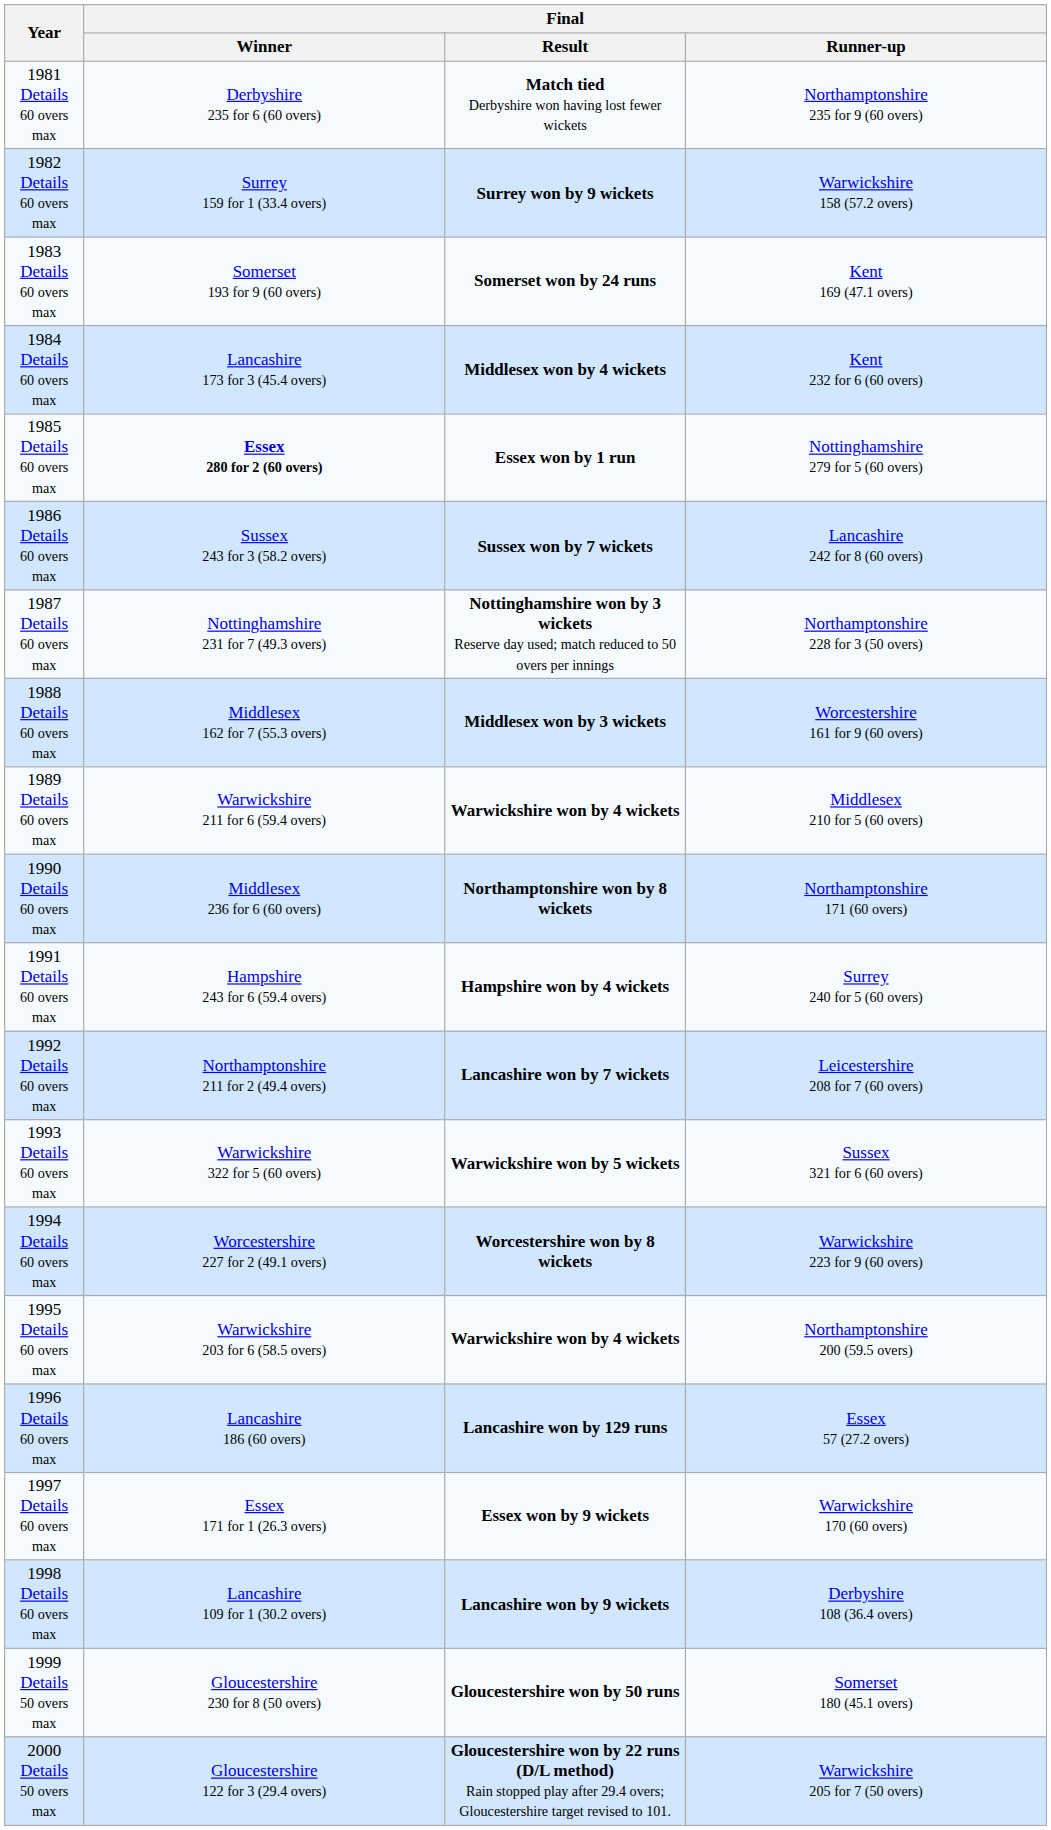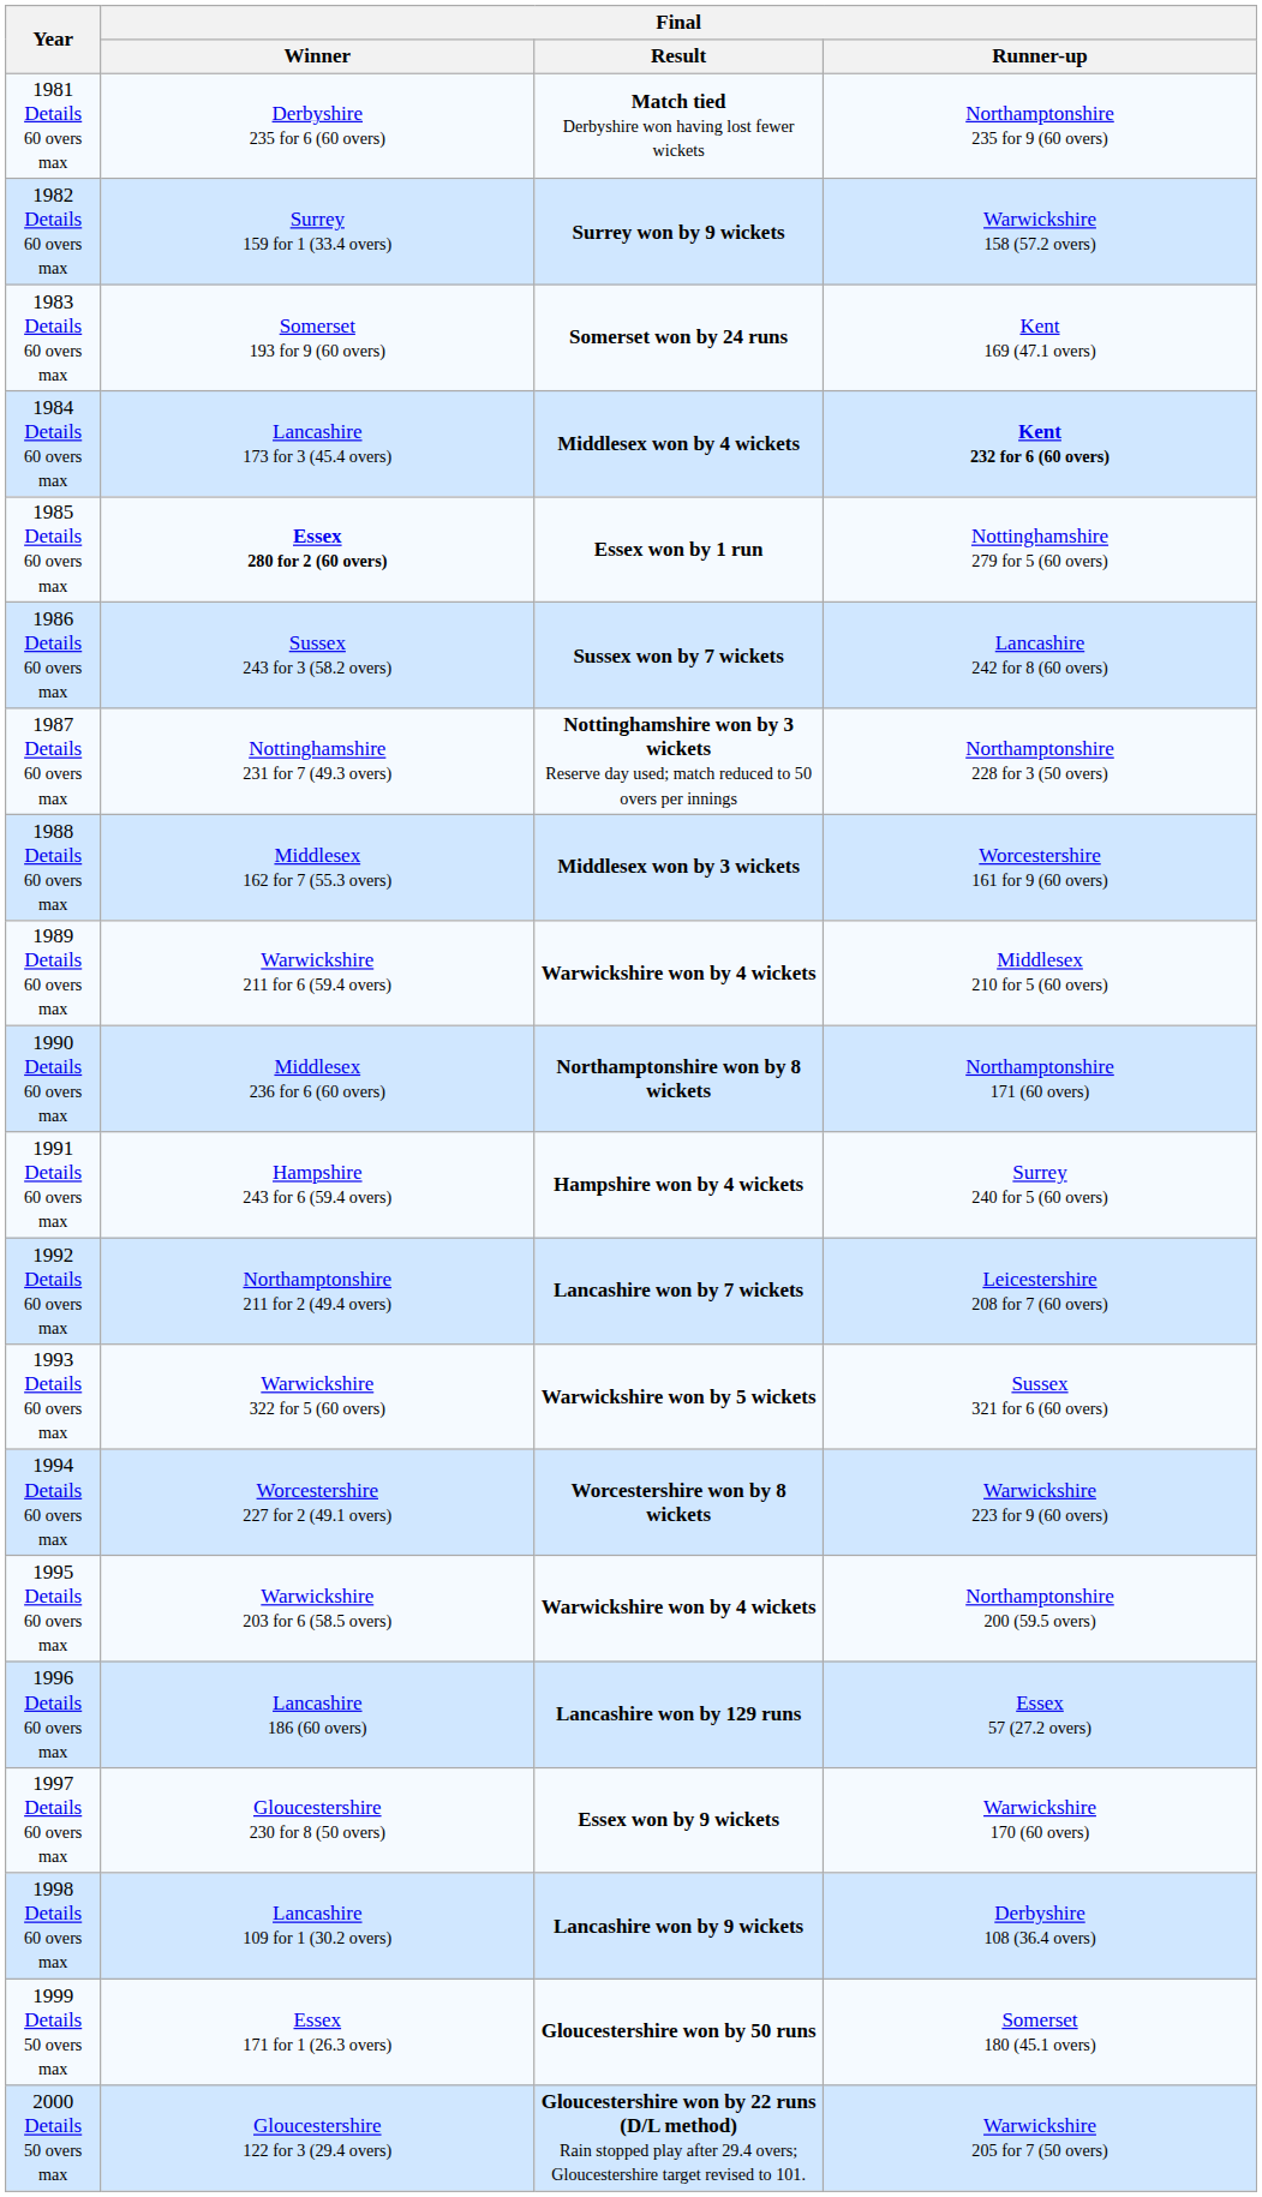1984 Details 60 overs max | Final / Runner-up: normal -> bold
1997 Details 60 overs max | Final / Winner: Essex 171 for 1 (26.3 overs) -> Gloucestershire 230 for 8 (50 overs)
1999 Details 50 overs max | Final / Winner: Gloucestershire 230 for 8 (50 overs) -> Essex 171 for 1 (26.3 overs)
